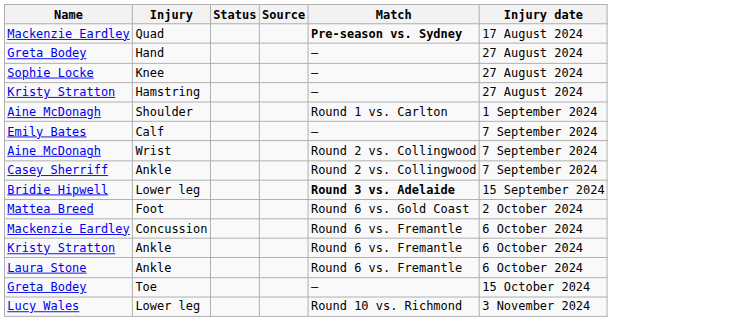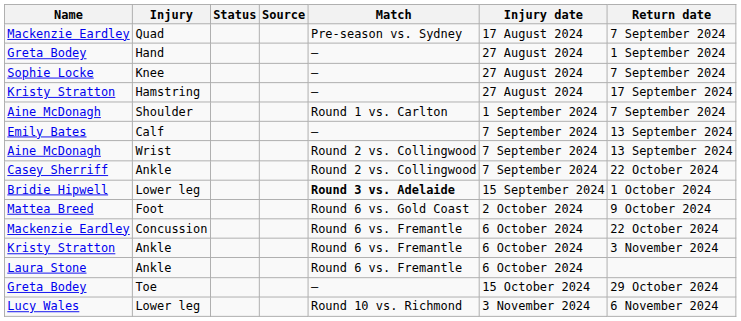+ column: Return date | 7 September 2024 | 1 September 2024 | 7 September 2024 | 17 September 2024 | 7 September 2024 | 13 September 2024 | 13 September 2024 | 22 October 2024 | 1 October 2024 | 9 October 2024 | 22 October 2024 | 3 November 2024 | 29 October 2024 | 6 November 2024
Quad | Match: bold -> normal
